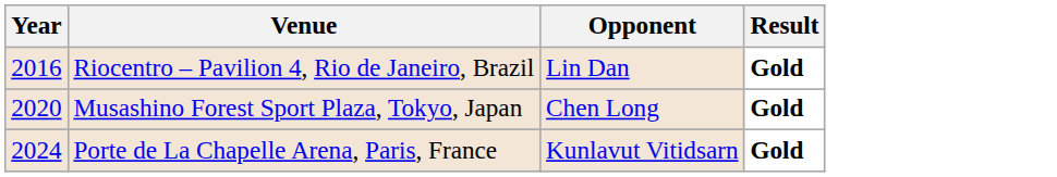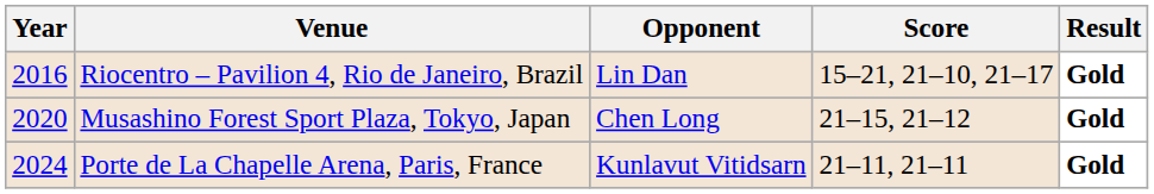+ column: Score | 15–21, 21–10, 21–17 | 21–15, 21–12 | 21–11, 21–11
